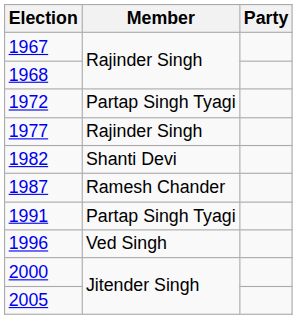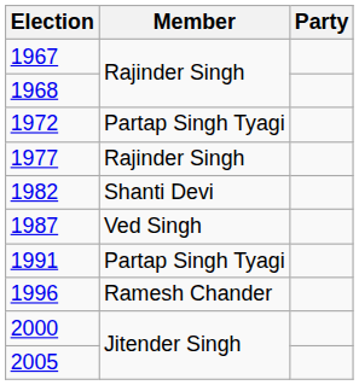1987 | Member: Ramesh Chander -> Ved Singh
1996 | Member: Ved Singh -> Ramesh Chander
